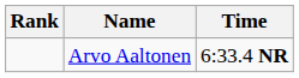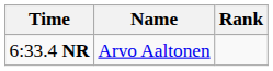columns swapped: Rank <-> Time
